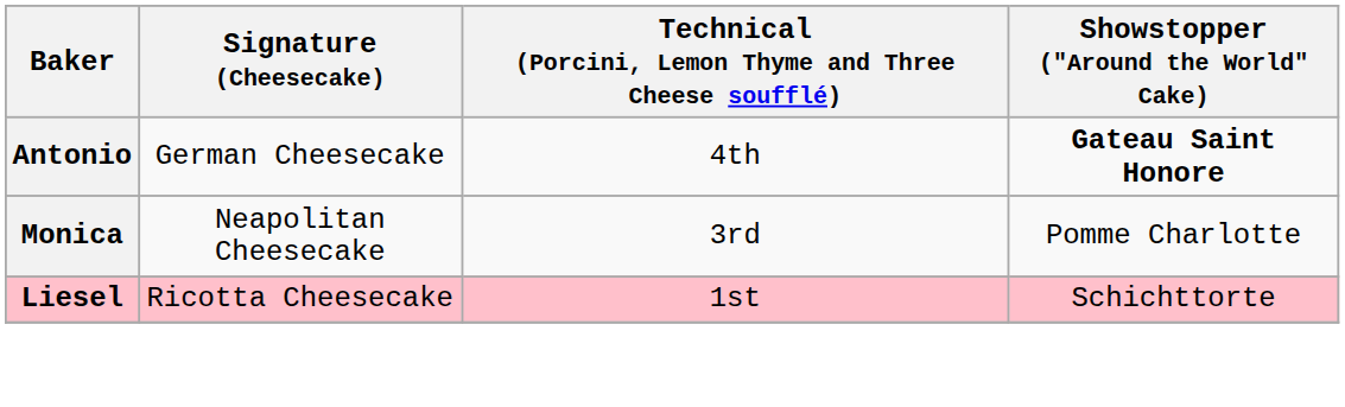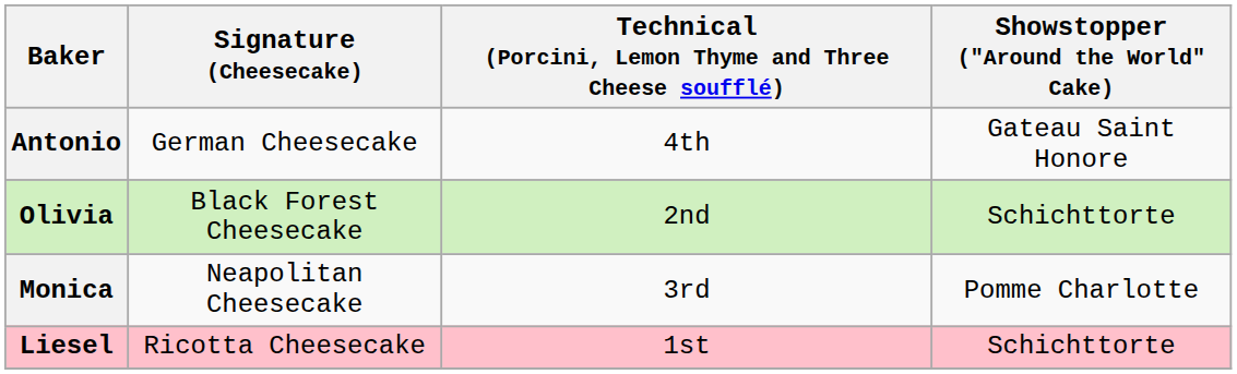Antonio | Showstopper ("Around the World" Cake): bold -> normal
+ row: Olivia | Black Forest Cheesecake | 2nd | Schichttorte
